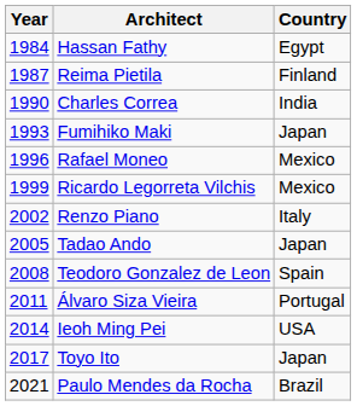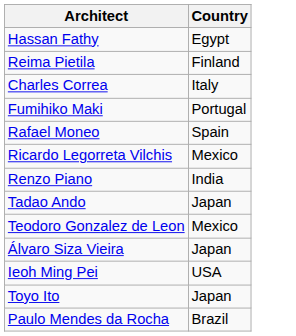- column: Year | 1984 | 1987 | 1990 | 1993 | 1996 | 1999 | 2002 | 2005 | 2008 | 2011 | 2014 | 2017 | 2021
Charles Correa | Country: India -> Italy
Fumihiko Maki | Country: Japan -> Portugal
Rafael Moneo | Country: Mexico -> Spain
Renzo Piano | Country: Italy -> India
Teodoro Gonzalez de Leon | Country: Spain -> Mexico
Álvaro Siza Vieira | Country: Portugal -> Japan
